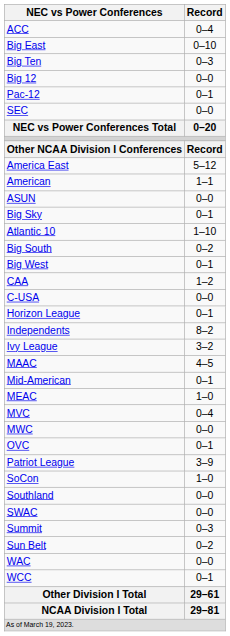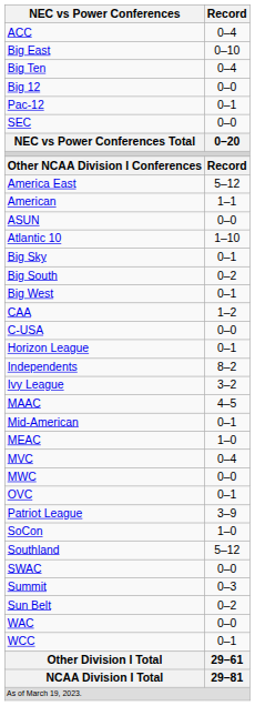Big Ten | Record: 0–3 -> 0–4
rows swapped: Atlantic 10 <-> Big Sky
Southland | Record: 0–0 -> 5–12
